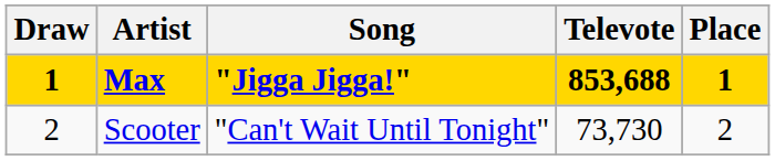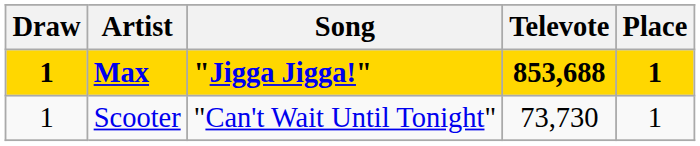Scooter | Draw: 2 -> 1
Scooter | Place: 2 -> 1
